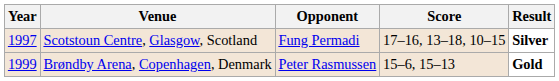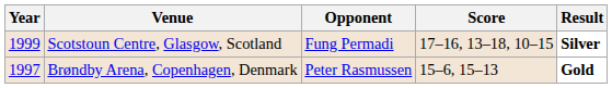Scotstoun Centre, Glasgow, Scotland | Year: 1997 -> 1999
Brøndby Arena, Copenhagen, Denmark | Year: 1999 -> 1997
